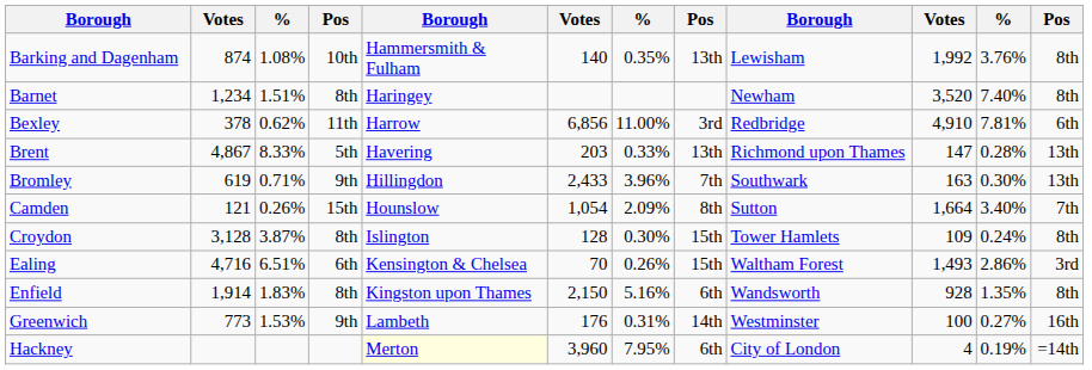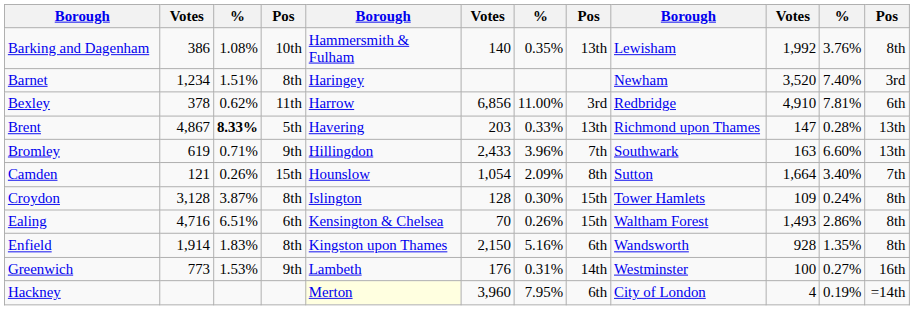Barking and Dagenham | column 2: 874 -> 386
Barnet | column 12: 8th -> 3rd
Brent | column 3: normal -> bold
Bromley | column 11: 0.30% -> 6.60%
Ealing | column 12: 3rd -> 8th
